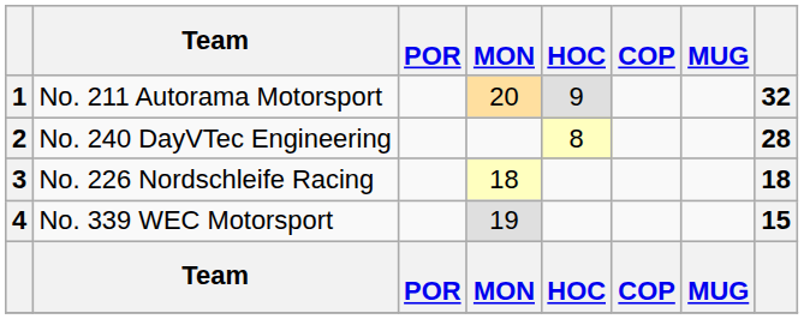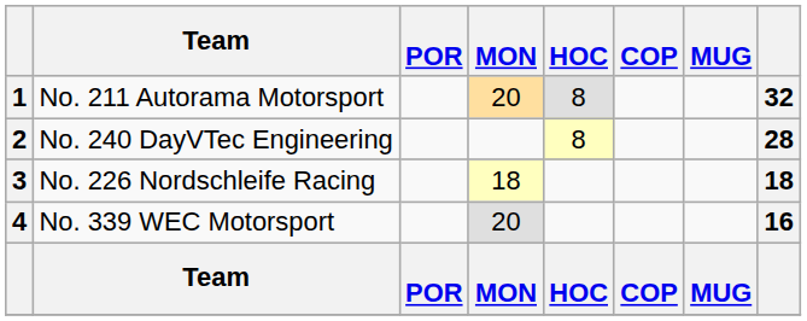1 | HOC: 9 -> 8
4 | MON: 19 -> 20
4 | column 8: 15 -> 16
